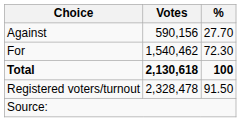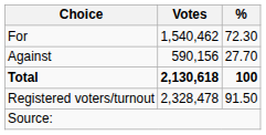rows swapped: For <-> Against
